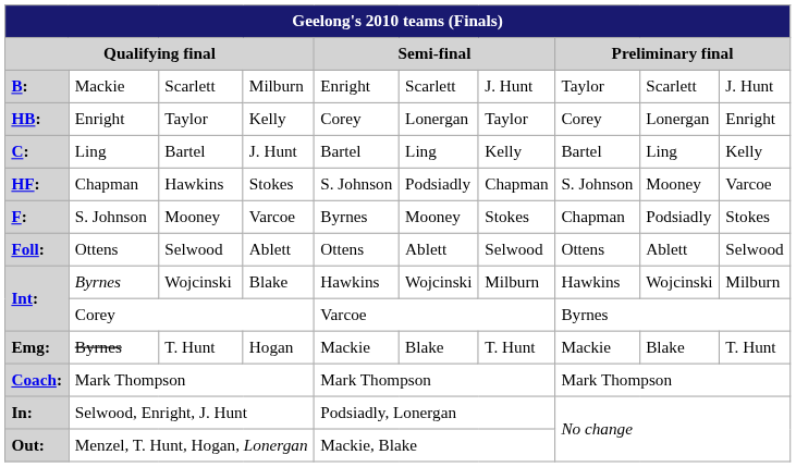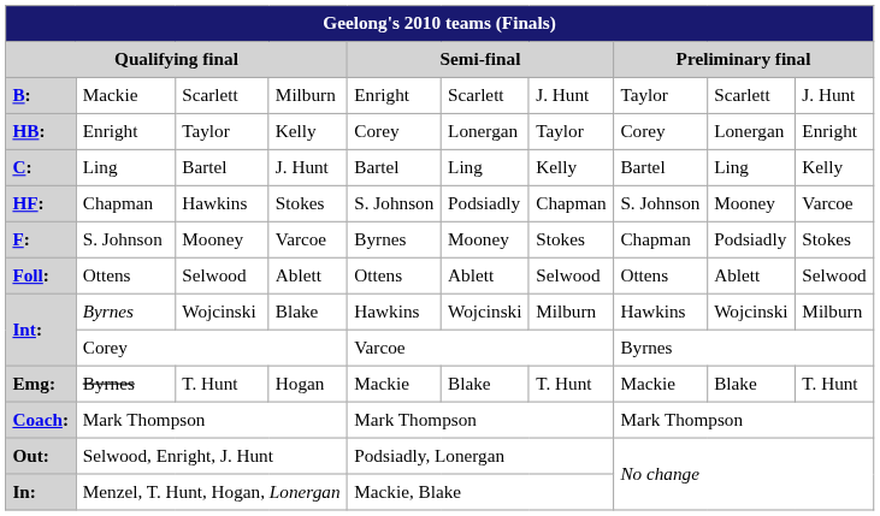Selwood, Enright, J. Hunt | column 1: In: -> Out:
Menzel, T. Hunt, Hogan, Lonergan | column 1: Out: -> In:
